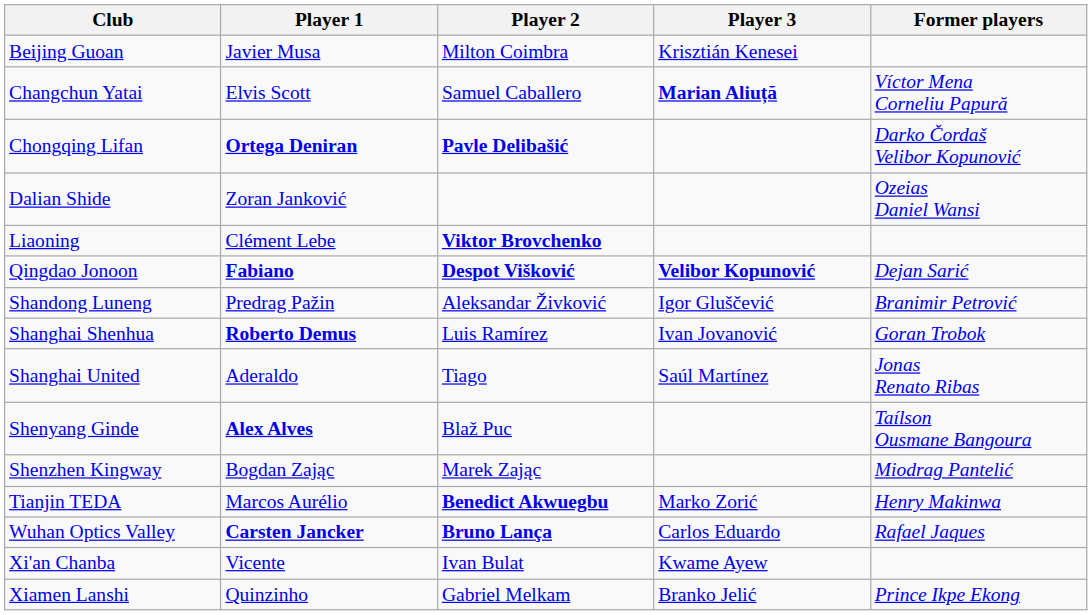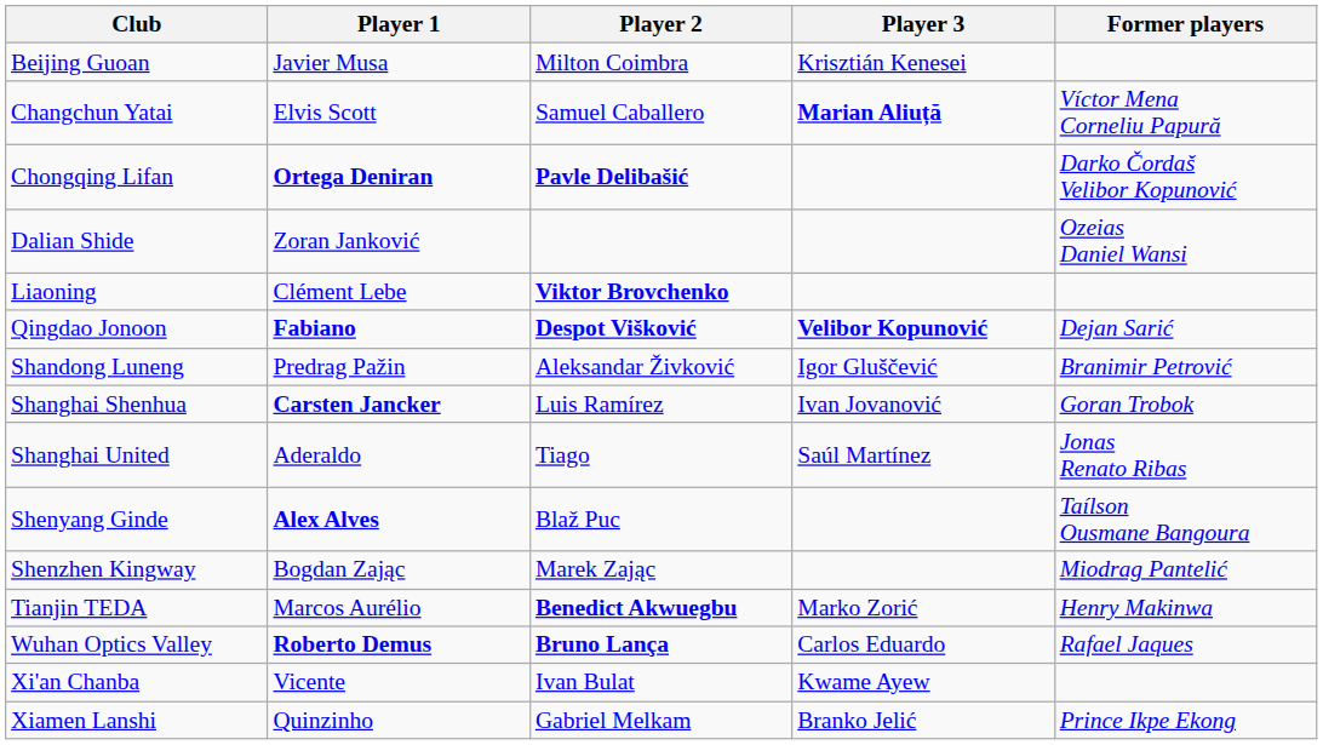Shanghai Shenhua | Player 1: Roberto Demus -> Carsten Jancker
Wuhan Optics Valley | Player 1: Carsten Jancker -> Roberto Demus
